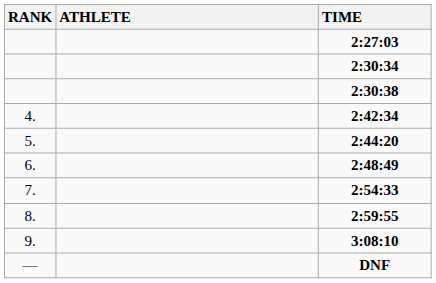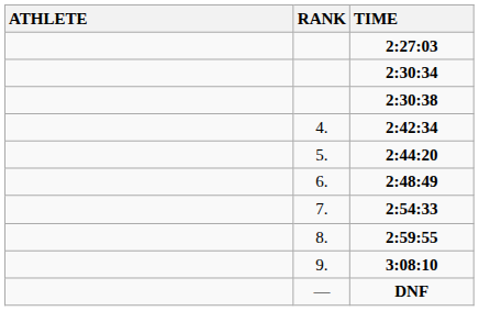columns swapped: RANK <-> ATHLETE
